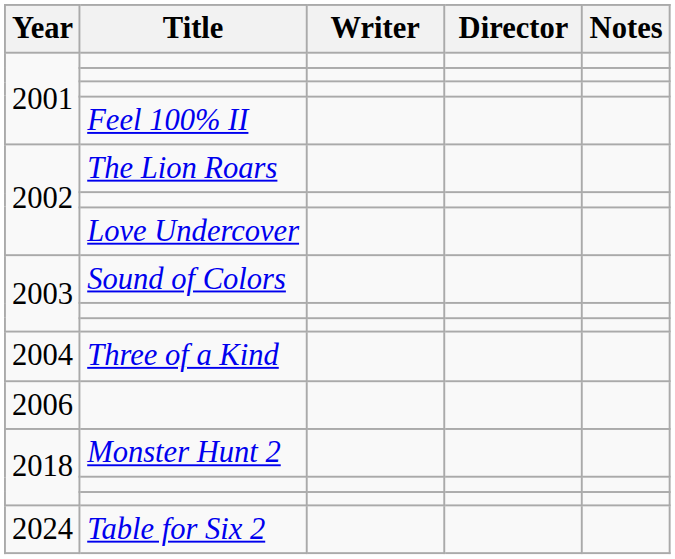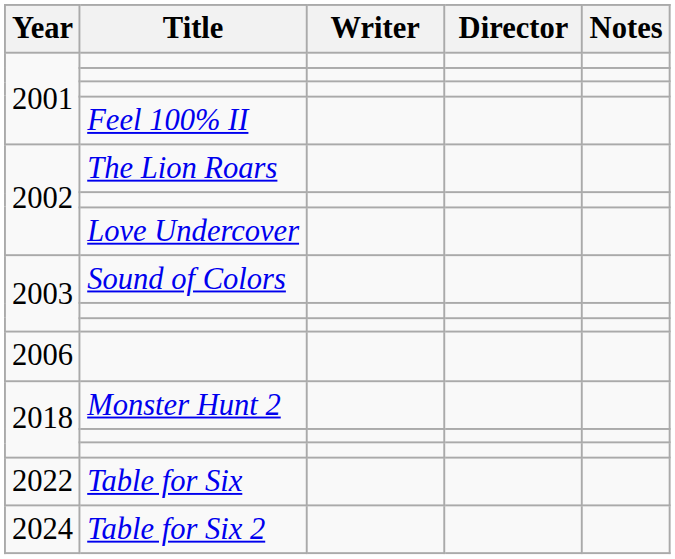- row: 2004 | Three of a Kind
+ row: 2022 | Table for Six
